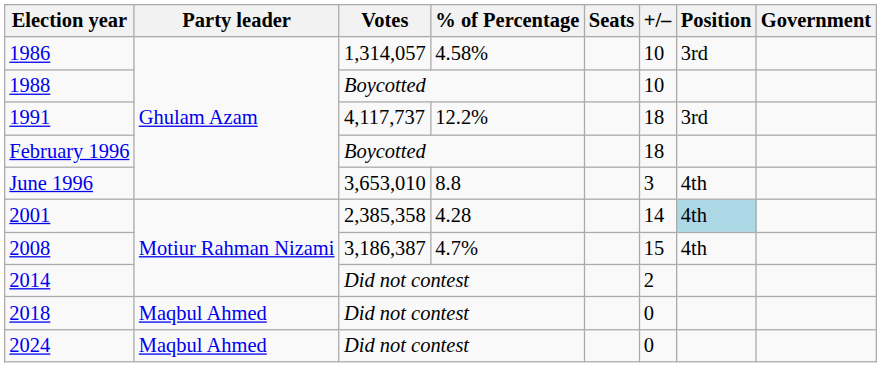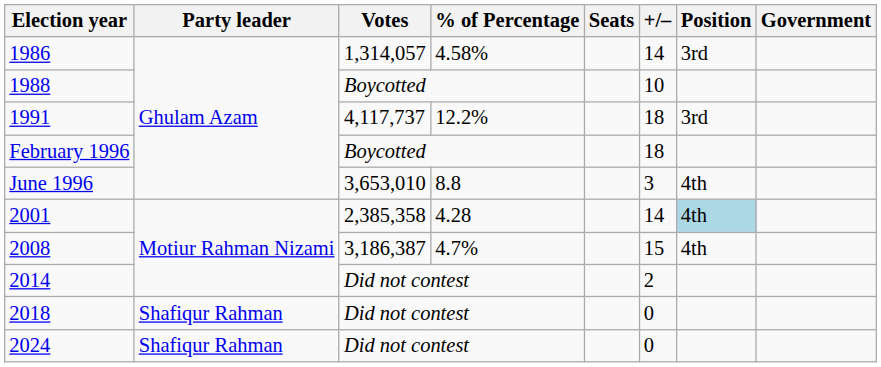1986 | +/–: 10 -> 14
2018 | Party leader: Maqbul Ahmed -> Shafiqur Rahman
2024 | Party leader: Maqbul Ahmed -> Shafiqur Rahman
